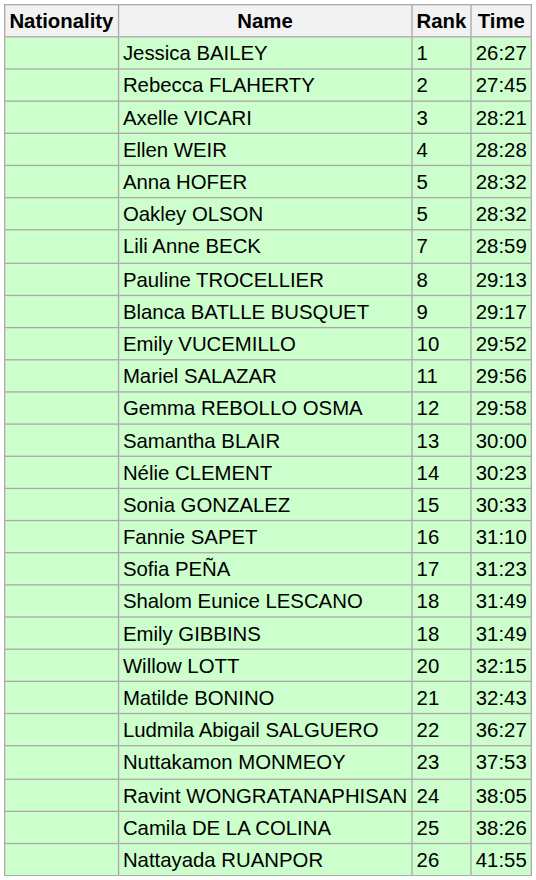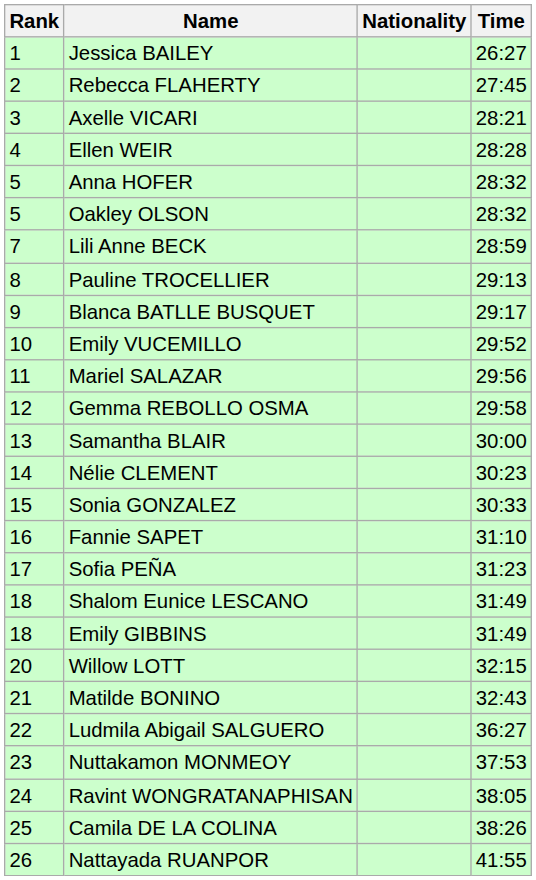columns swapped: Rank <-> Nationality
